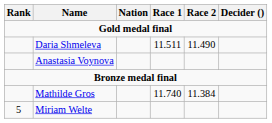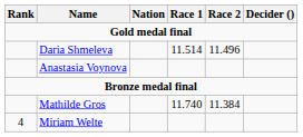Daria Shmeleva | Race 1: 11.511 -> 11.514
Daria Shmeleva | Race 2: 11.490 -> 11.496
Miriam Welte | Rank: 5 -> 4
